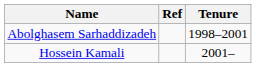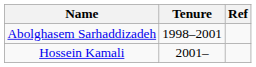columns swapped: Tenure <-> Ref
